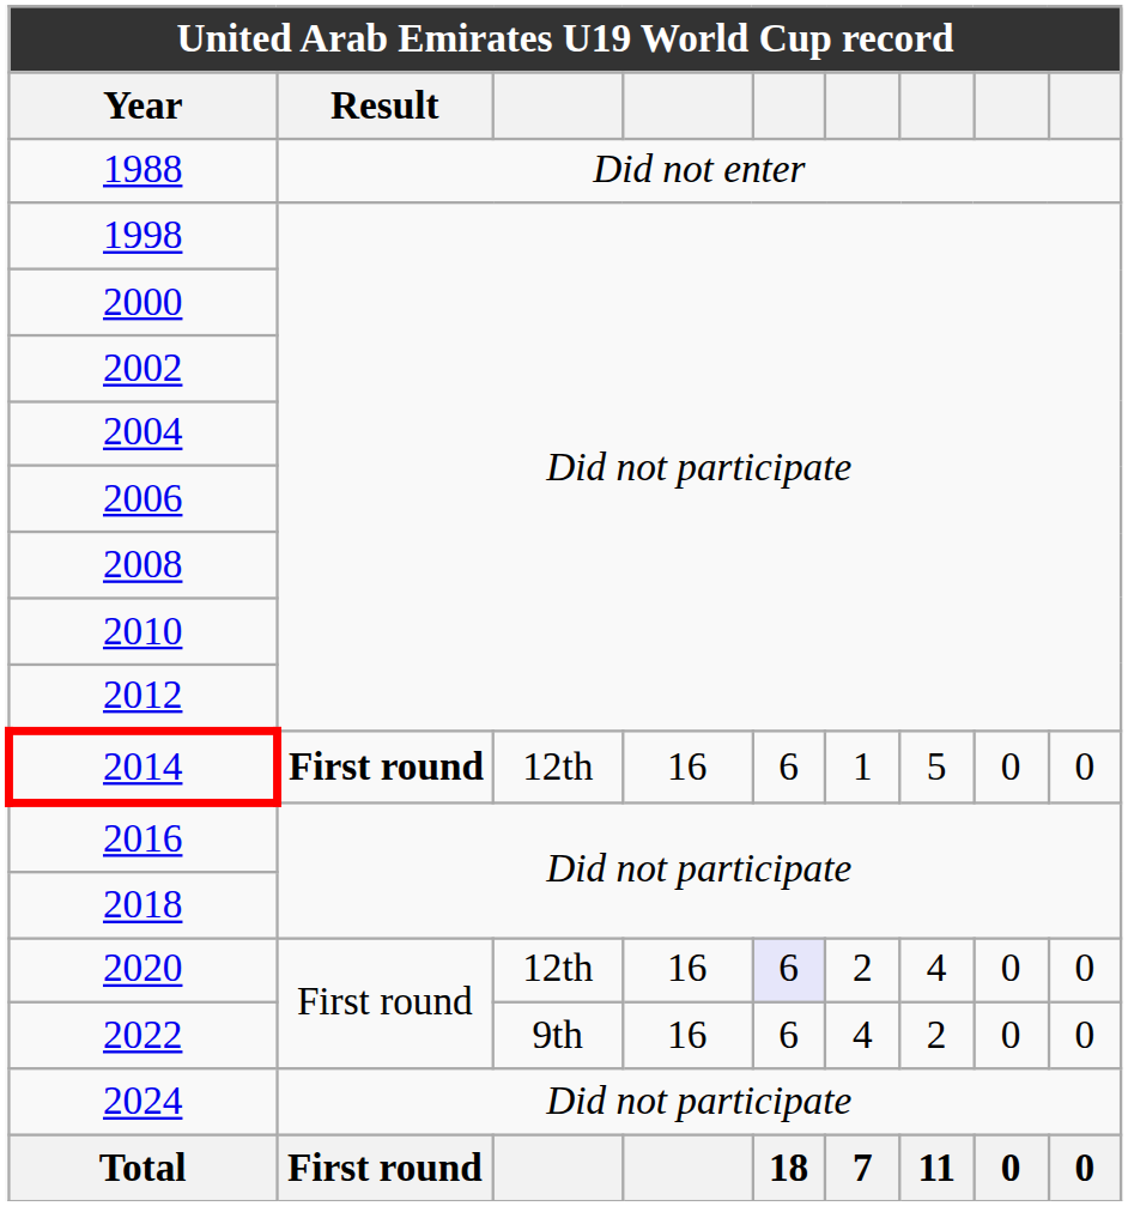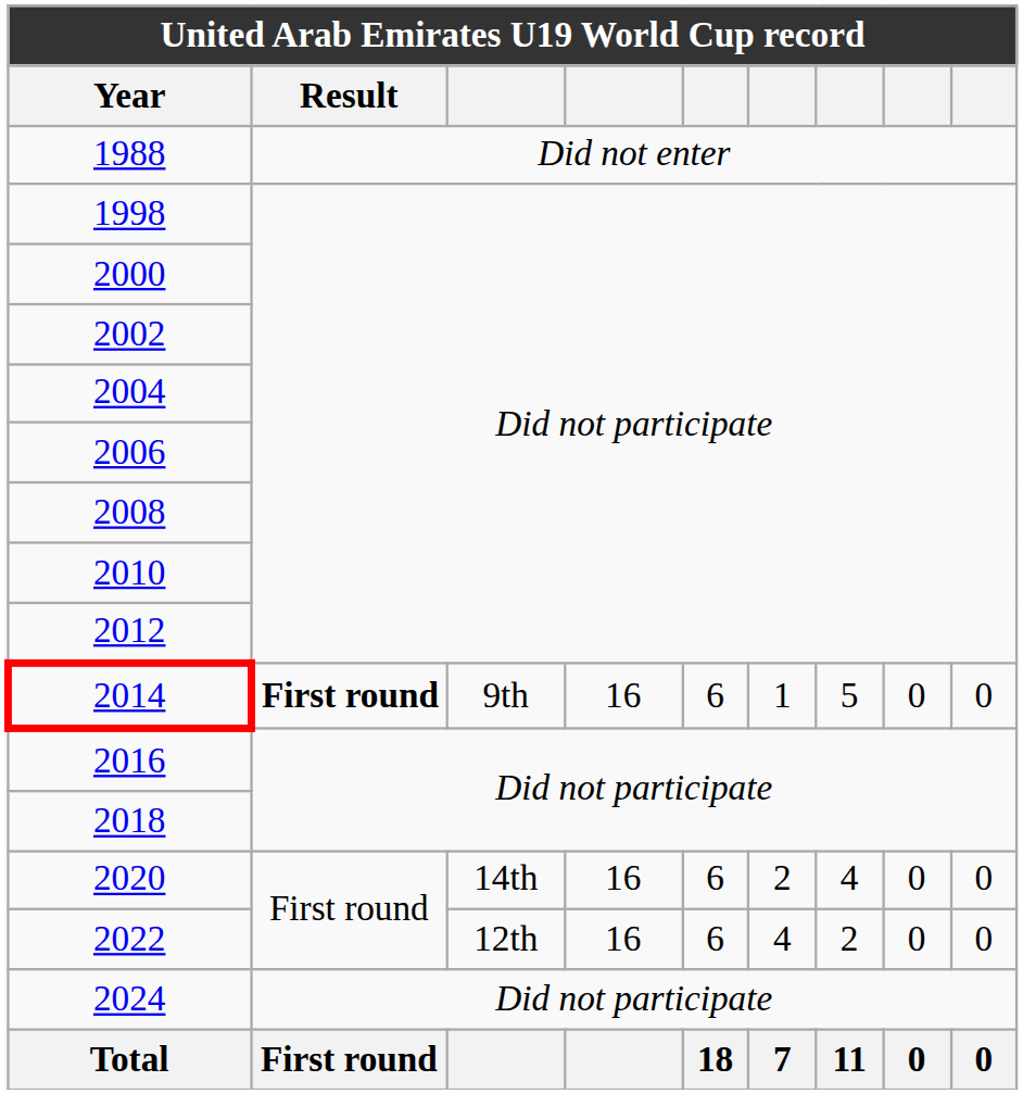2014 | column 3: 12th -> 9th
2020 | column 3: 12th -> 14th
2020 | column 5: lavender background -> no background
2022 | column 3: 9th -> 12th
